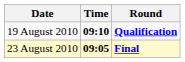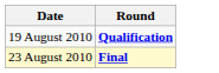- column: Time | 09:10 | 09:05
